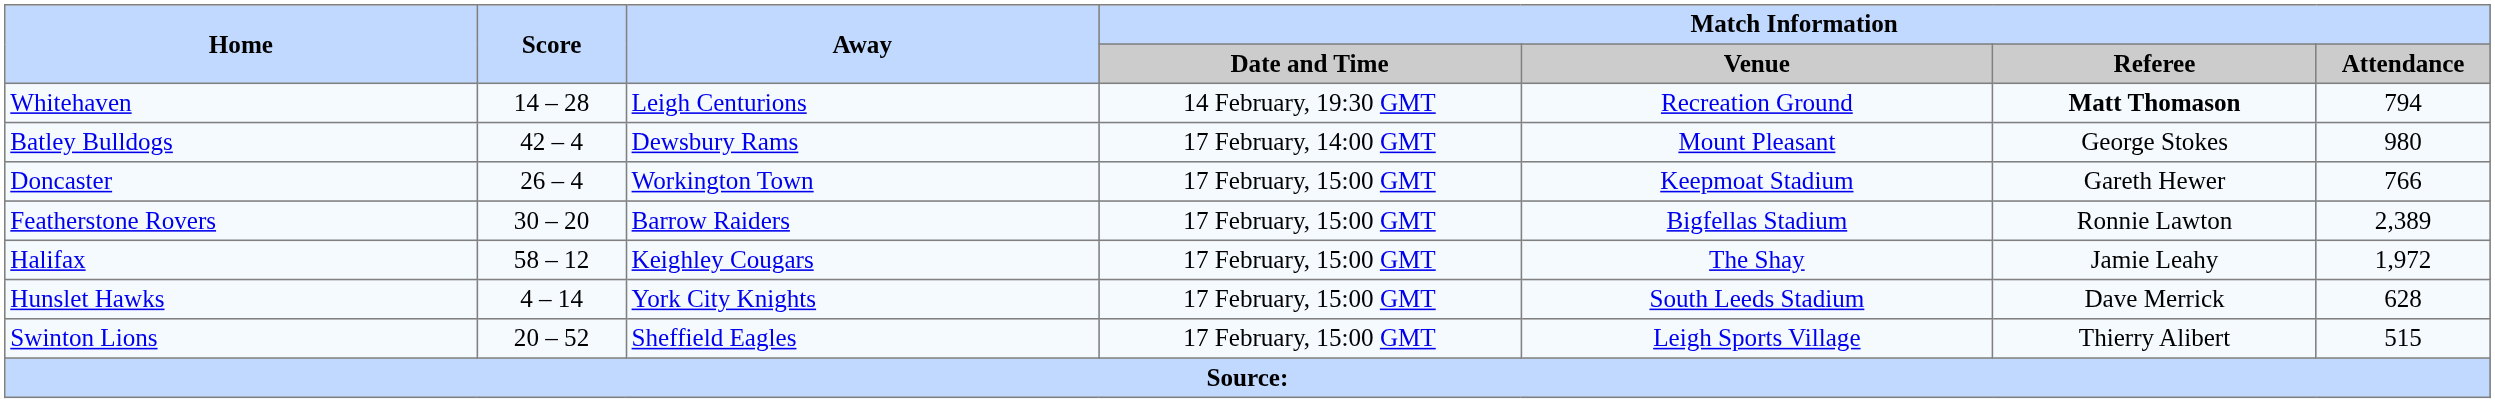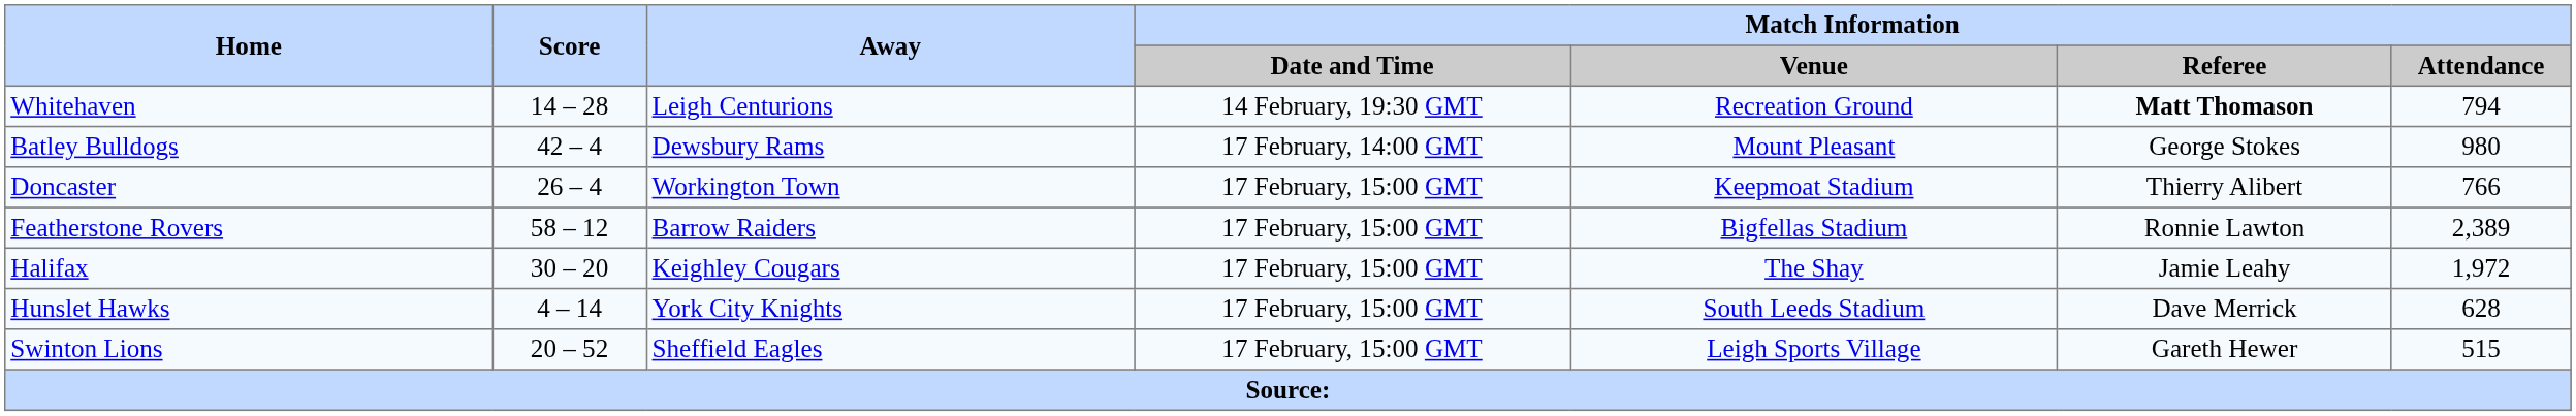Doncaster | Match Information / Referee: Gareth Hewer -> Thierry Alibert
Featherstone Rovers | Score: 30 – 20 -> 58 – 12
Halifax | Score: 58 – 12 -> 30 – 20
Swinton Lions | Match Information / Referee: Thierry Alibert -> Gareth Hewer
